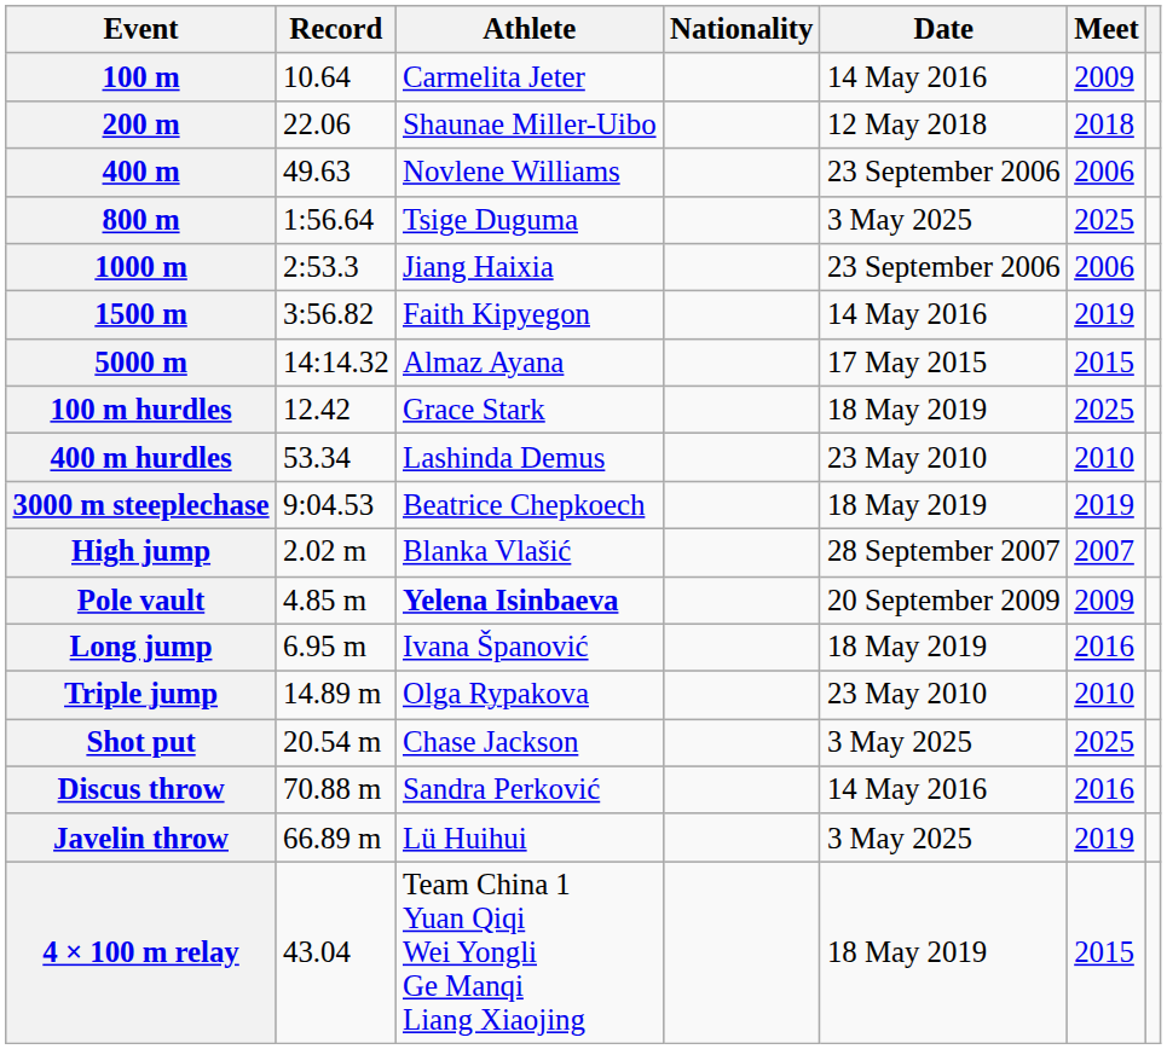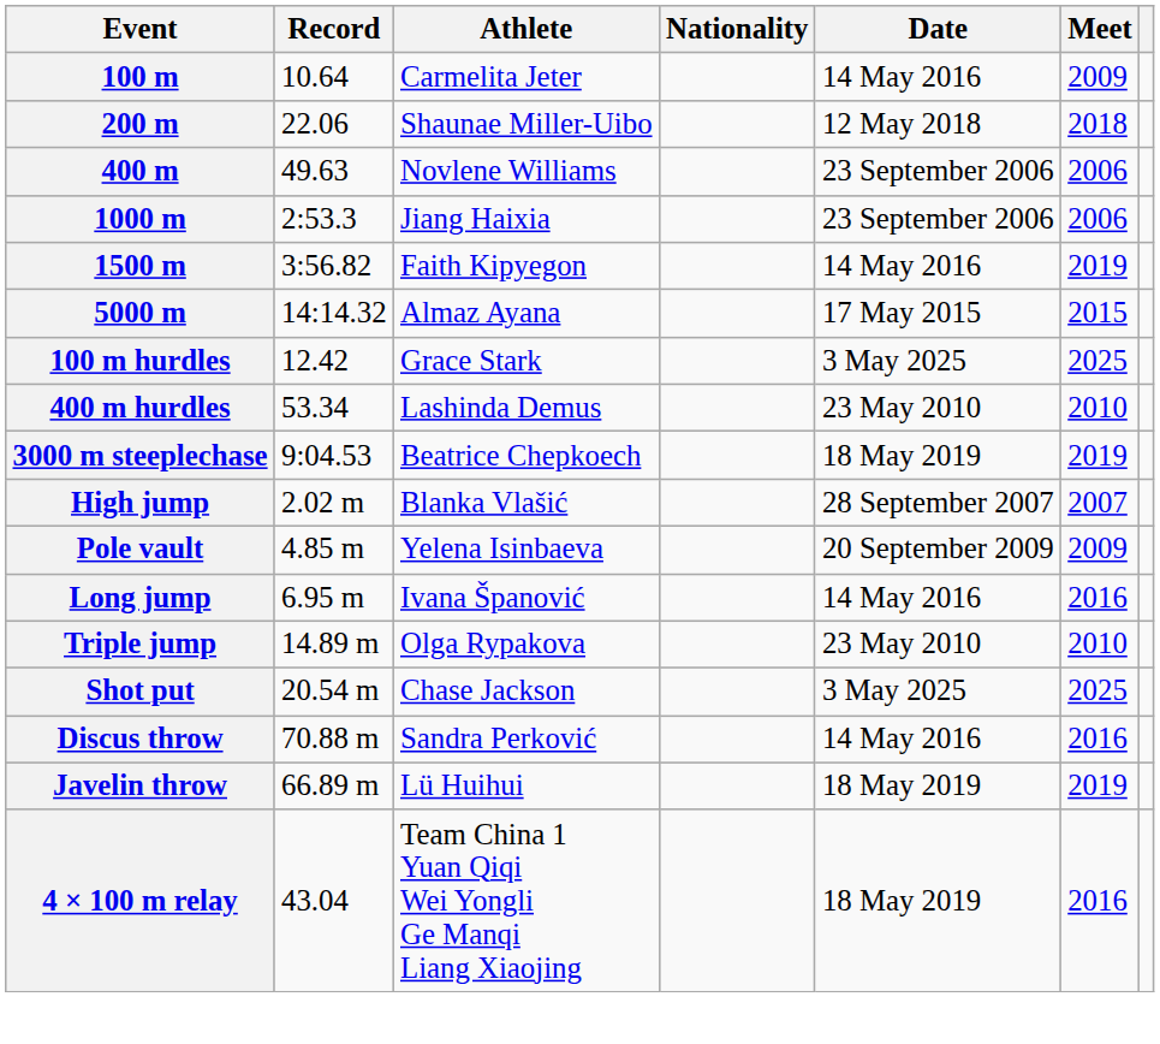- row: 800 m | 1:56.64 | Tsige Duguma | 3 May 2025 | 2025
100 m hurdles | Date: 18 May 2019 -> 3 May 2025
Pole vault | Athlete: bold -> normal
Long jump | Date: 18 May 2019 -> 14 May 2016
Javelin throw | Date: 3 May 2025 -> 18 May 2019
4 × 100 m relay | Meet: 2015 -> 2016
